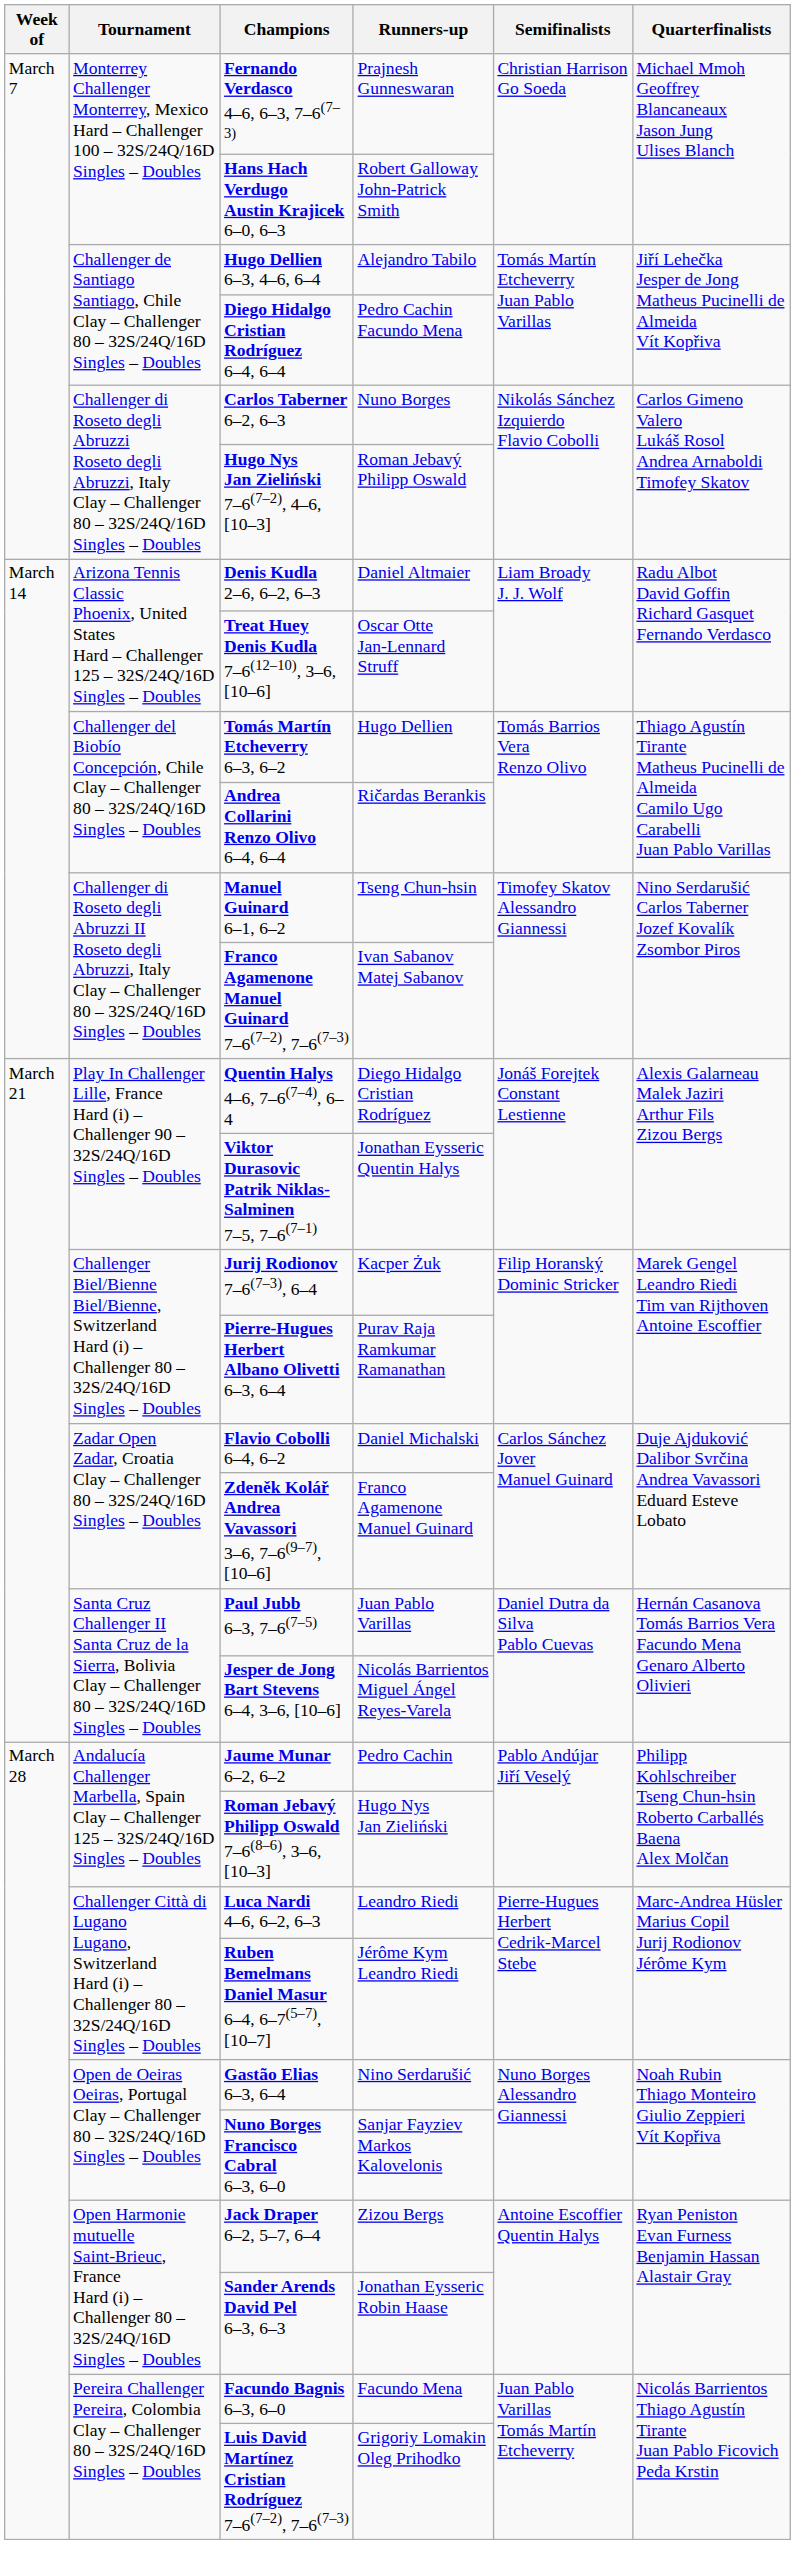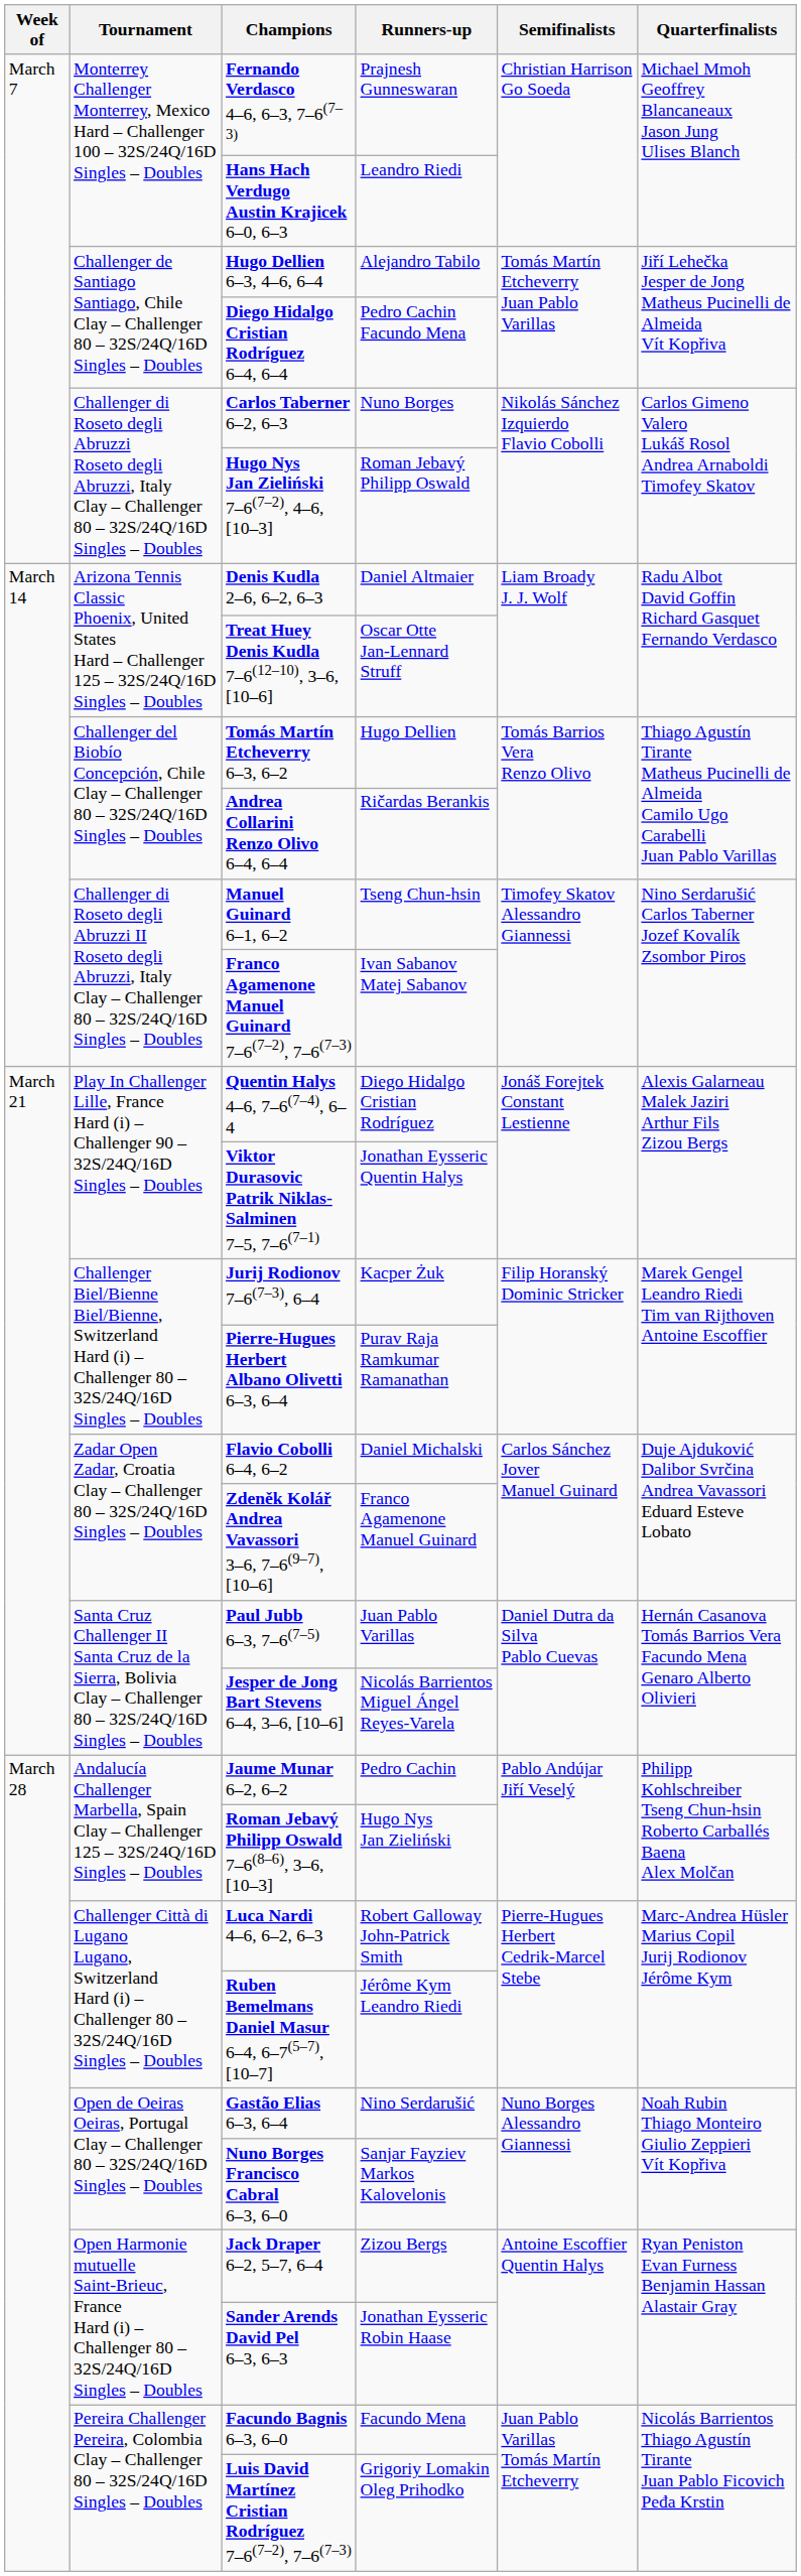Hans Hach Verdugo Austin Krajicek 6–0, 6–3 | Runners-up: Robert Galloway John-Patrick Smith -> Leandro Riedi
Luca Nardi 4–6, 6–2, 6–3 | Runners-up: Leandro Riedi -> Robert Galloway John-Patrick Smith
